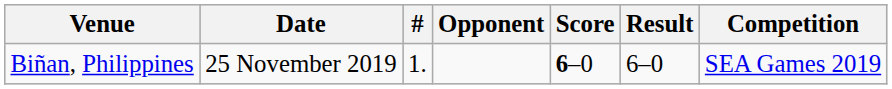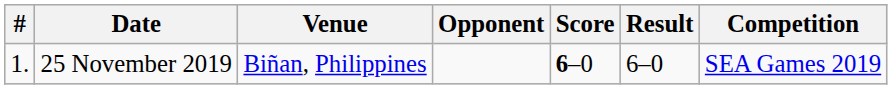columns swapped: # <-> Venue
